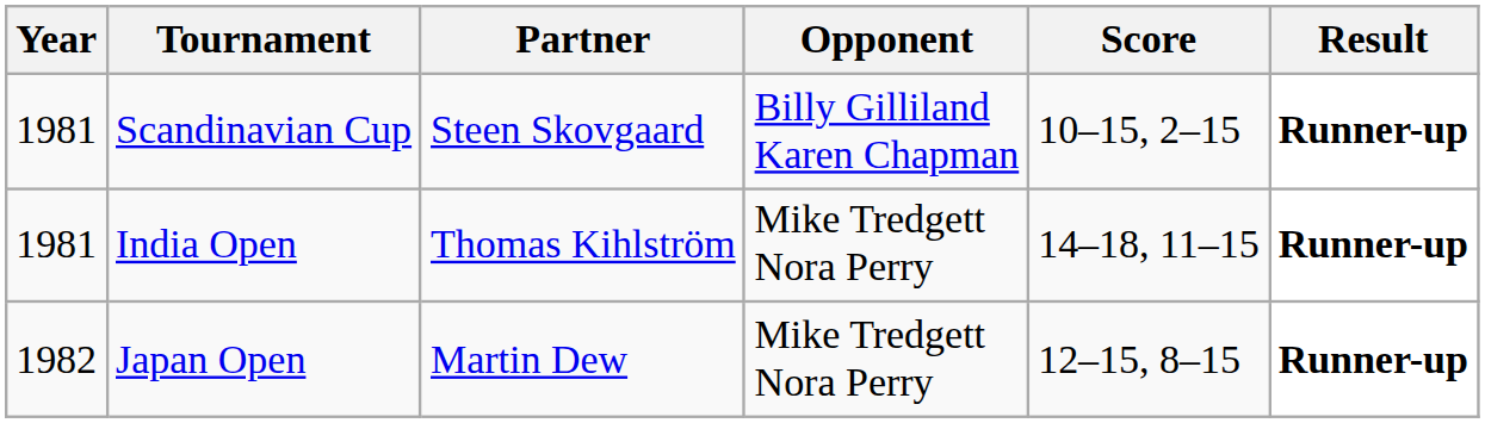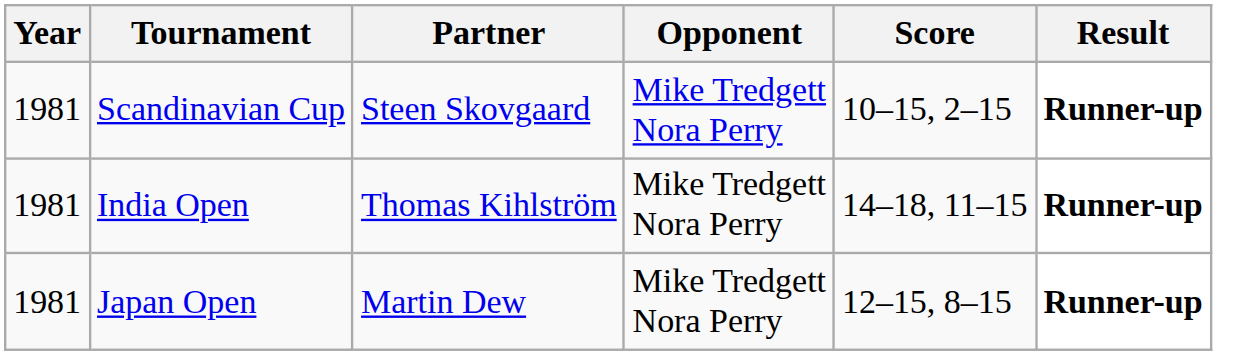Scandinavian Cup | Opponent: Billy Gilliland Karen Chapman -> Mike Tredgett Nora Perry
Japan Open | Year: 1982 -> 1981
